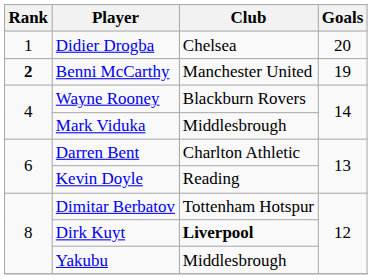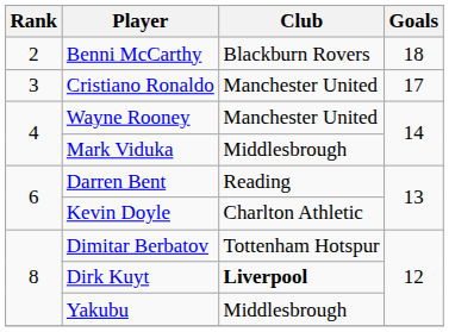- row: 1 | Didier Drogba | Chelsea | 20
Benni McCarthy | Rank: bold -> normal
Benni McCarthy | Club: Manchester United -> Blackburn Rovers
Benni McCarthy | Goals: 19 -> 18
+ row: 3 | Cristiano Ronaldo | Manchester United | 17
Wayne Rooney | Club: Blackburn Rovers -> Manchester United
Darren Bent | Club: Charlton Athletic -> Reading
Kevin Doyle | Club: Reading -> Charlton Athletic
